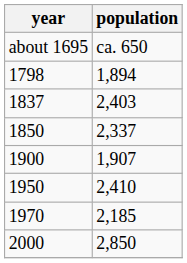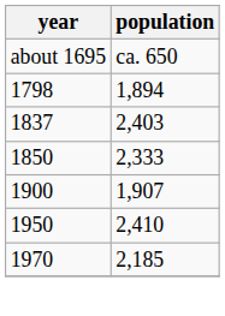1850 | population: 2,337 -> 2,333
- row: 2000 | 2,850
